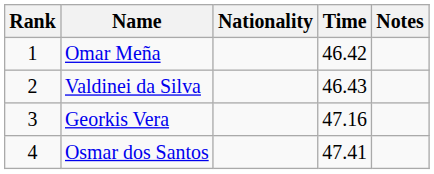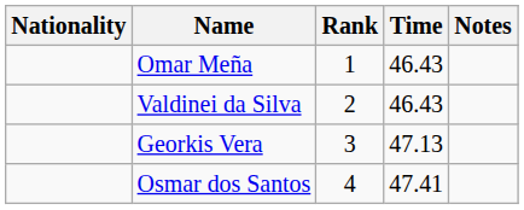columns swapped: Rank <-> Nationality
Omar Meña | Time: 46.42 -> 46.43
Georkis Vera | Time: 47.16 -> 47.13
